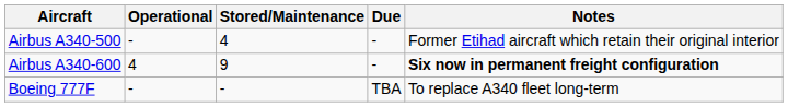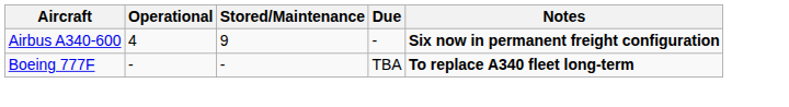- row: Airbus A340-500 | - | 4 | - | Former Etihad aircraft which retain their original interior
Boeing 777F | Notes: normal -> bold
